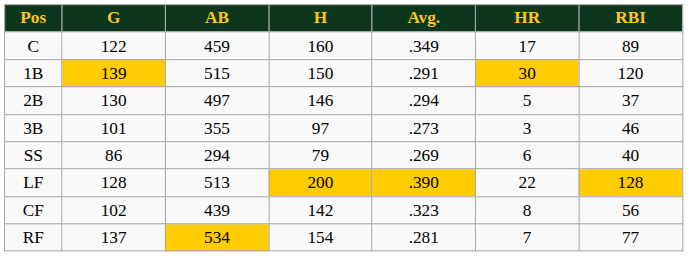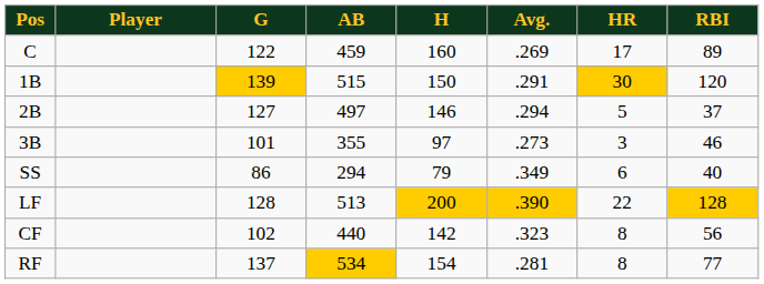+ column: Player
C | Avg.: .349 -> .269
2B | G: 130 -> 127
SS | Avg.: .269 -> .349
CF | AB: 439 -> 440
RF | HR: 7 -> 8
